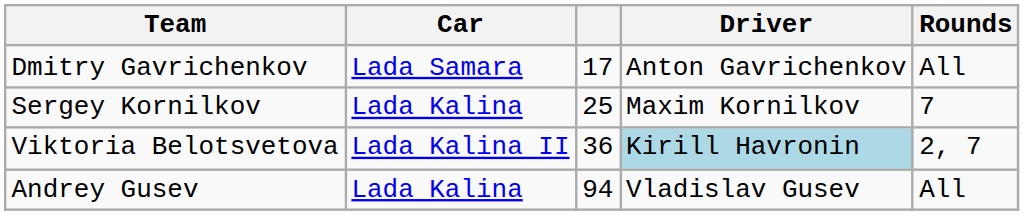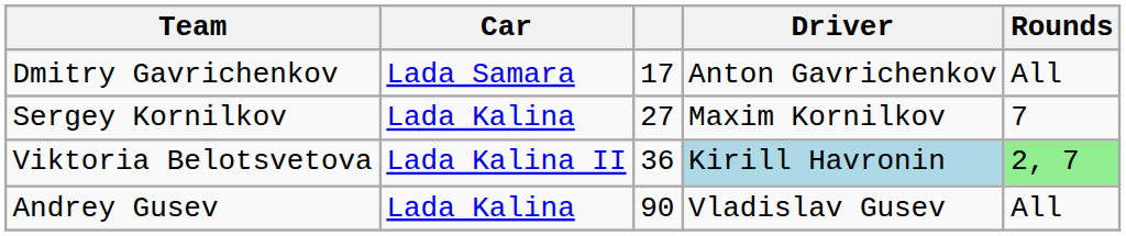Sergey Kornilkov | column 3: 25 -> 27
Viktoria Belotsvetova | Rounds: no background -> lightgreen background
Andrey Gusev | column 3: 94 -> 90
